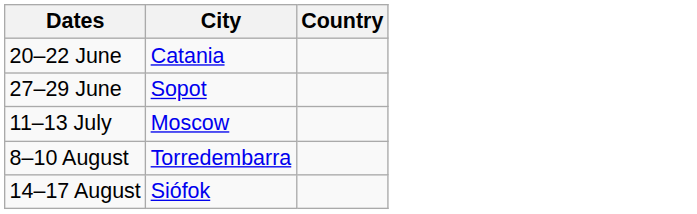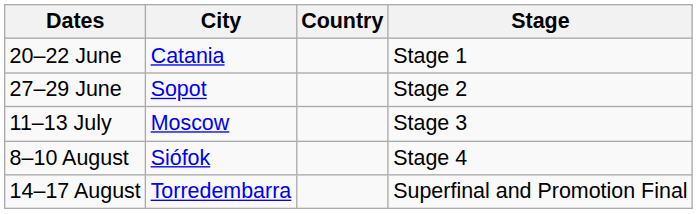+ column: Stage | Stage 1 | Stage 2 | Stage 3 | Stage 4 | Superfinal and Promotion Final
8–10 August | City: Torredembarra -> Siófok
14–17 August | City: Siófok -> Torredembarra
